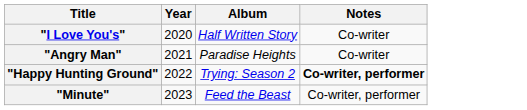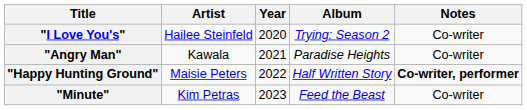+ column: Artist | Hailee Steinfeld | Kawala | Maisie Peters | Kim Petras
"I Love You's" | Album: Half Written Story -> Trying: Season 2
"Happy Hunting Ground" | Album: Trying: Season 2 -> Half Written Story
"Minute" | Notes: Co-writer, performer -> Co-writer
